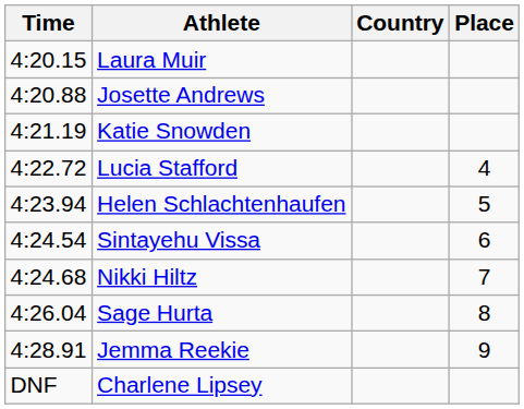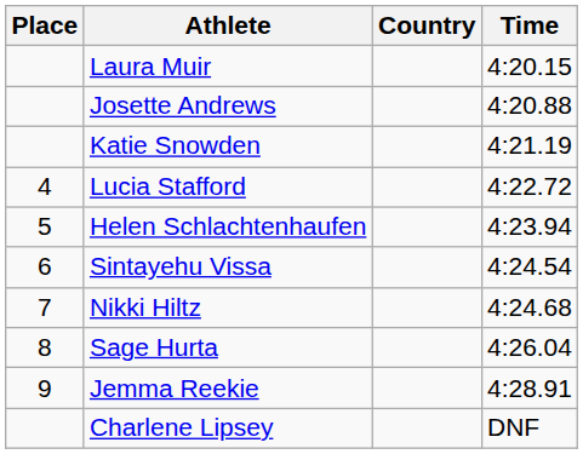columns swapped: Place <-> Time
